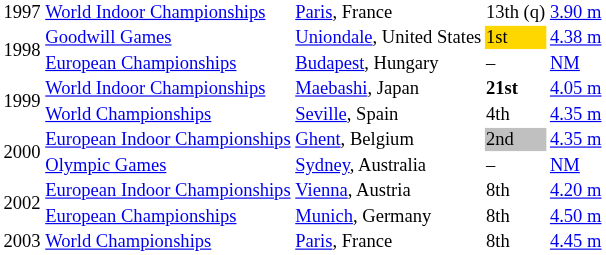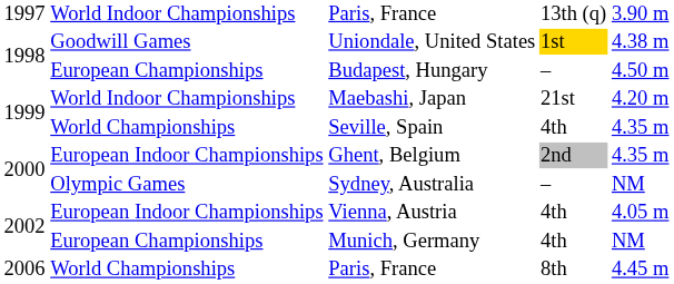Budapest, Hungary | column 5: NM -> 4.50 m
Maebashi, Japan | column 4: bold -> normal
Maebashi, Japan | column 5: 4.05 m -> 4.20 m
Vienna, Austria | column 4: 8th -> 4th
Vienna, Austria | column 5: 4.20 m -> 4.05 m
Munich, Germany | column 4: 8th -> 4th
Munich, Germany | column 5: 4.50 m -> NM
World Championships / Paris, France | column 1: 2003 -> 2006
